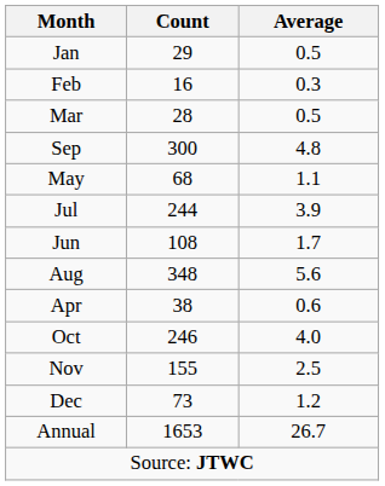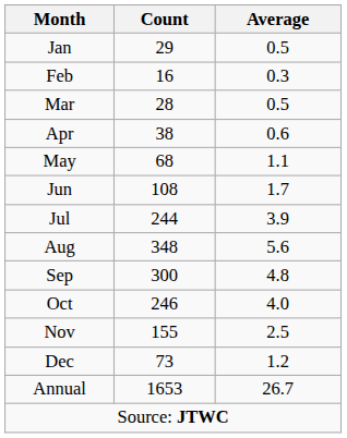rows swapped: Apr <-> Sep
rows swapped: Jun <-> Jul
